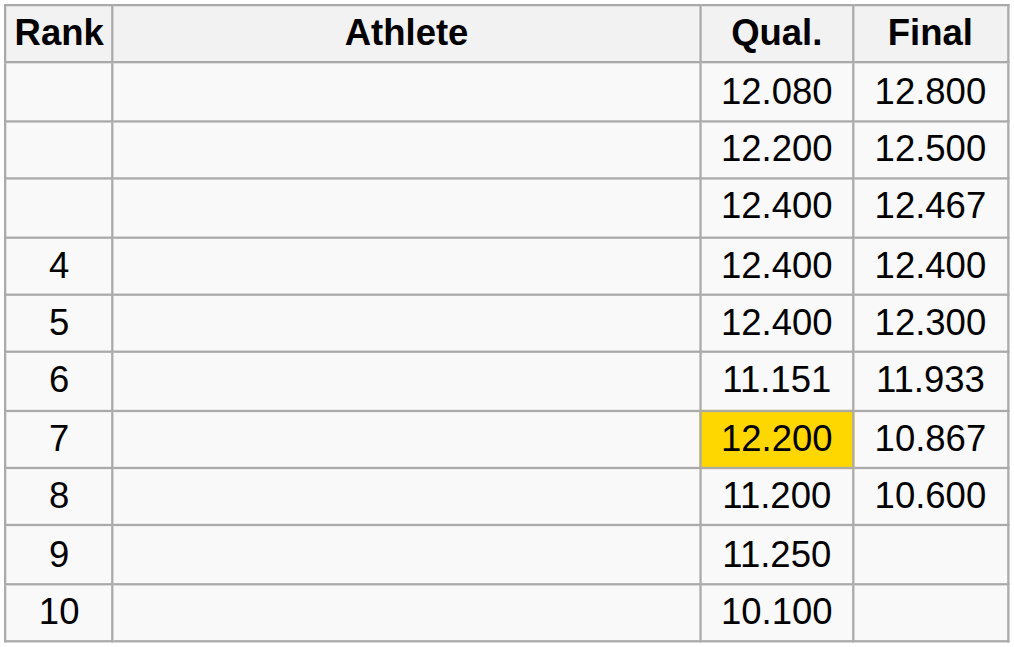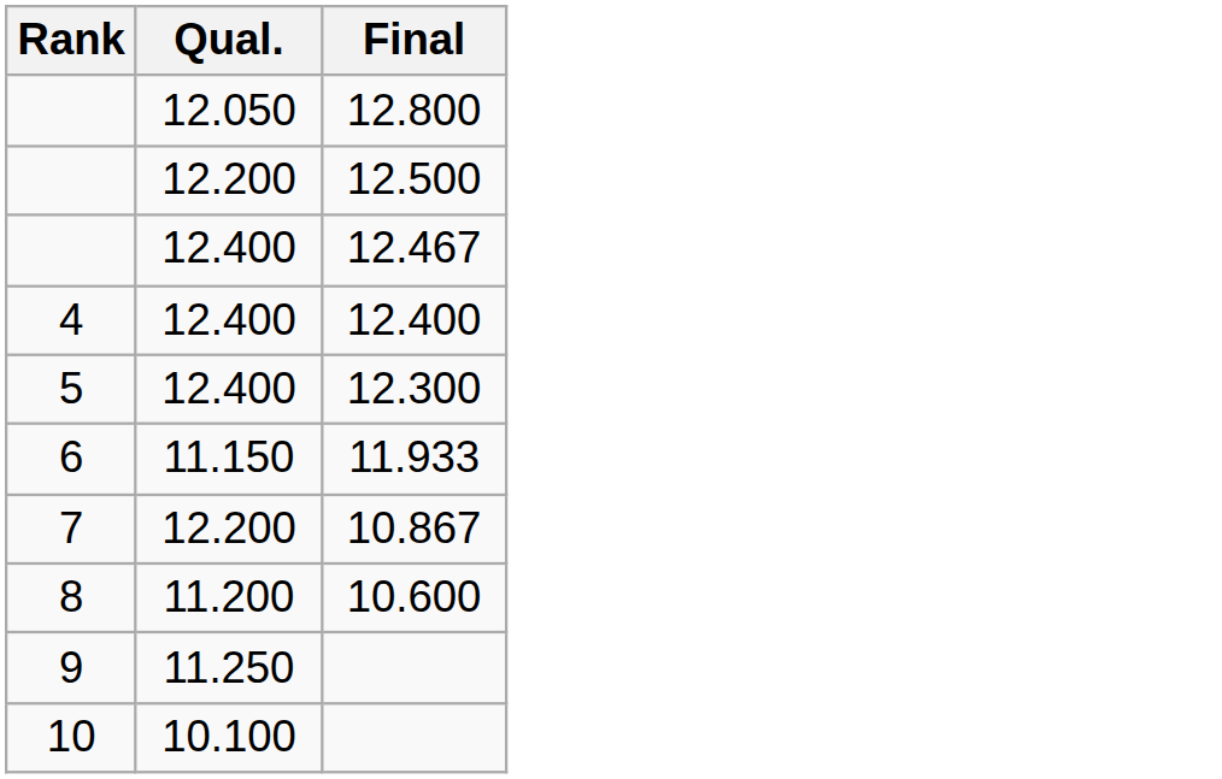- column: Athlete
12.800 | Qual.: 12.080 -> 12.050
11.933 | Qual.: 11.151 -> 11.150
10.867 | Qual.: gold background -> no background
